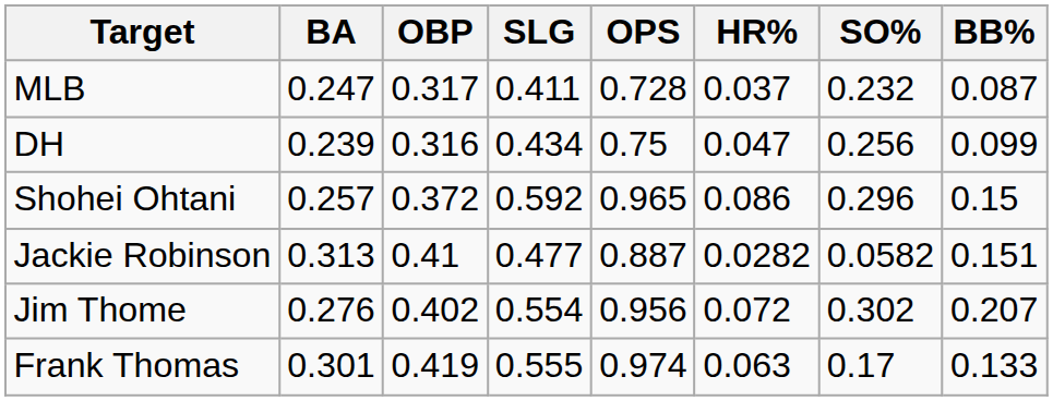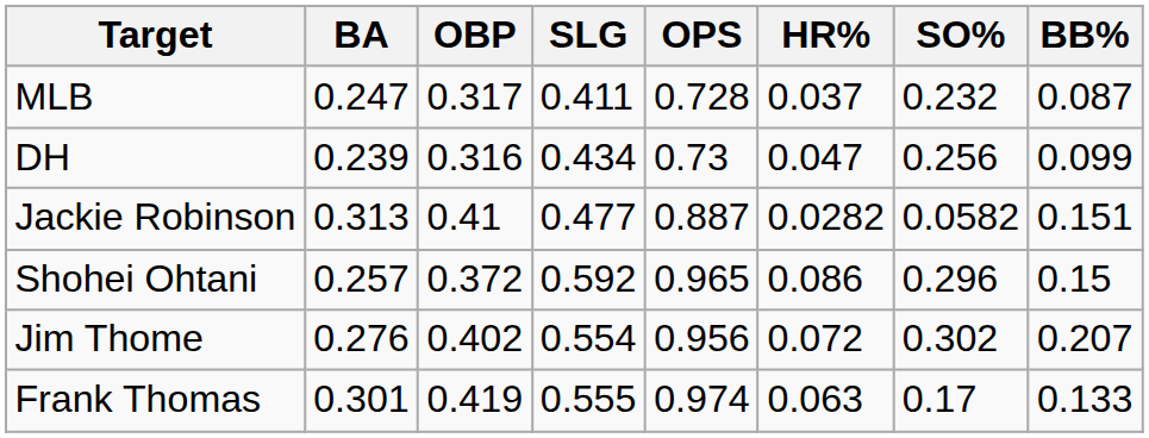DH | OPS: 0.75 -> 0.73
rows swapped: Shohei Ohtani <-> Jackie Robinson
